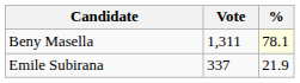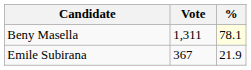Emile Subirana | Vote: 337 -> 367
